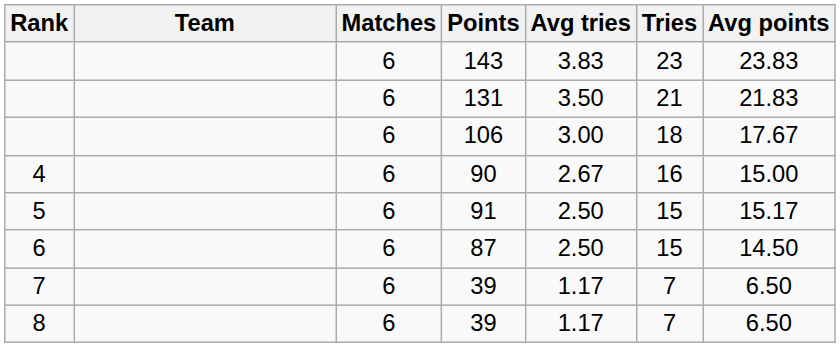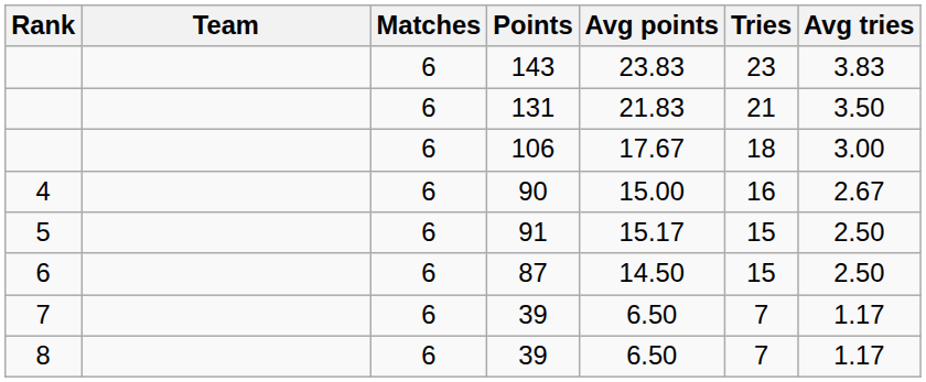columns swapped: Avg points <-> Avg tries
